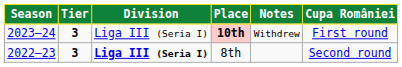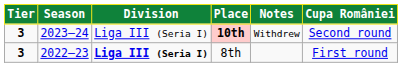columns swapped: Season <-> Tier
10th | Cupa României: First round -> Second round
8th | Cupa României: Second round -> First round
